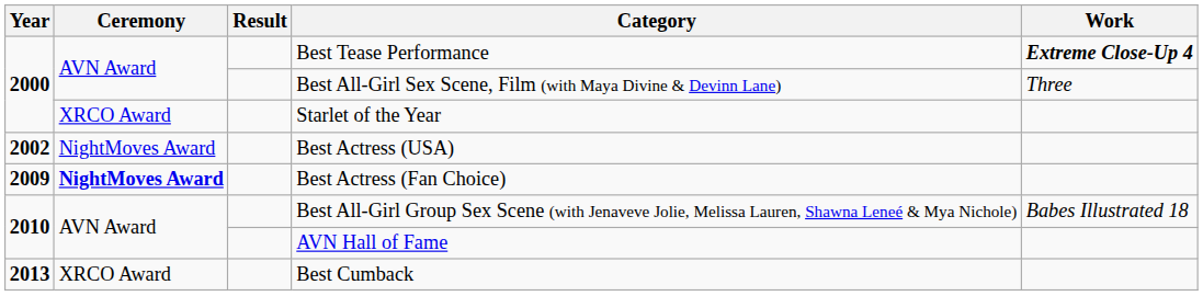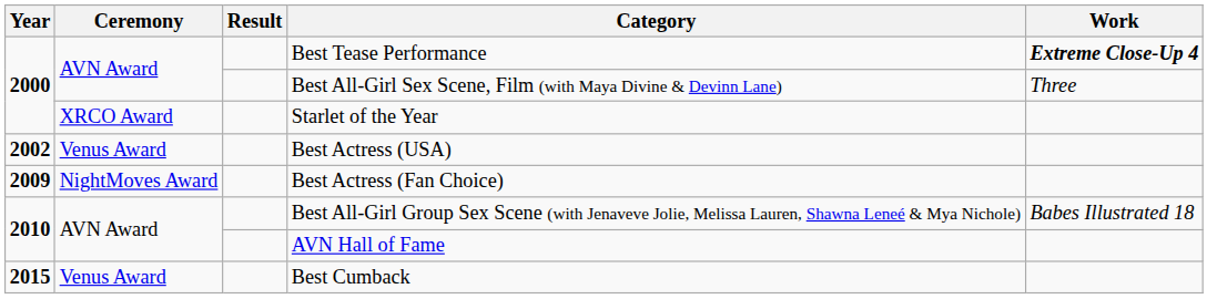Best Actress (USA) | Ceremony: NightMoves Award -> Venus Award
Best Actress (Fan Choice) | Ceremony: bold -> normal
Best Cumback | Year: 2013 -> 2015
Best Cumback | Ceremony: XRCO Award -> Venus Award
